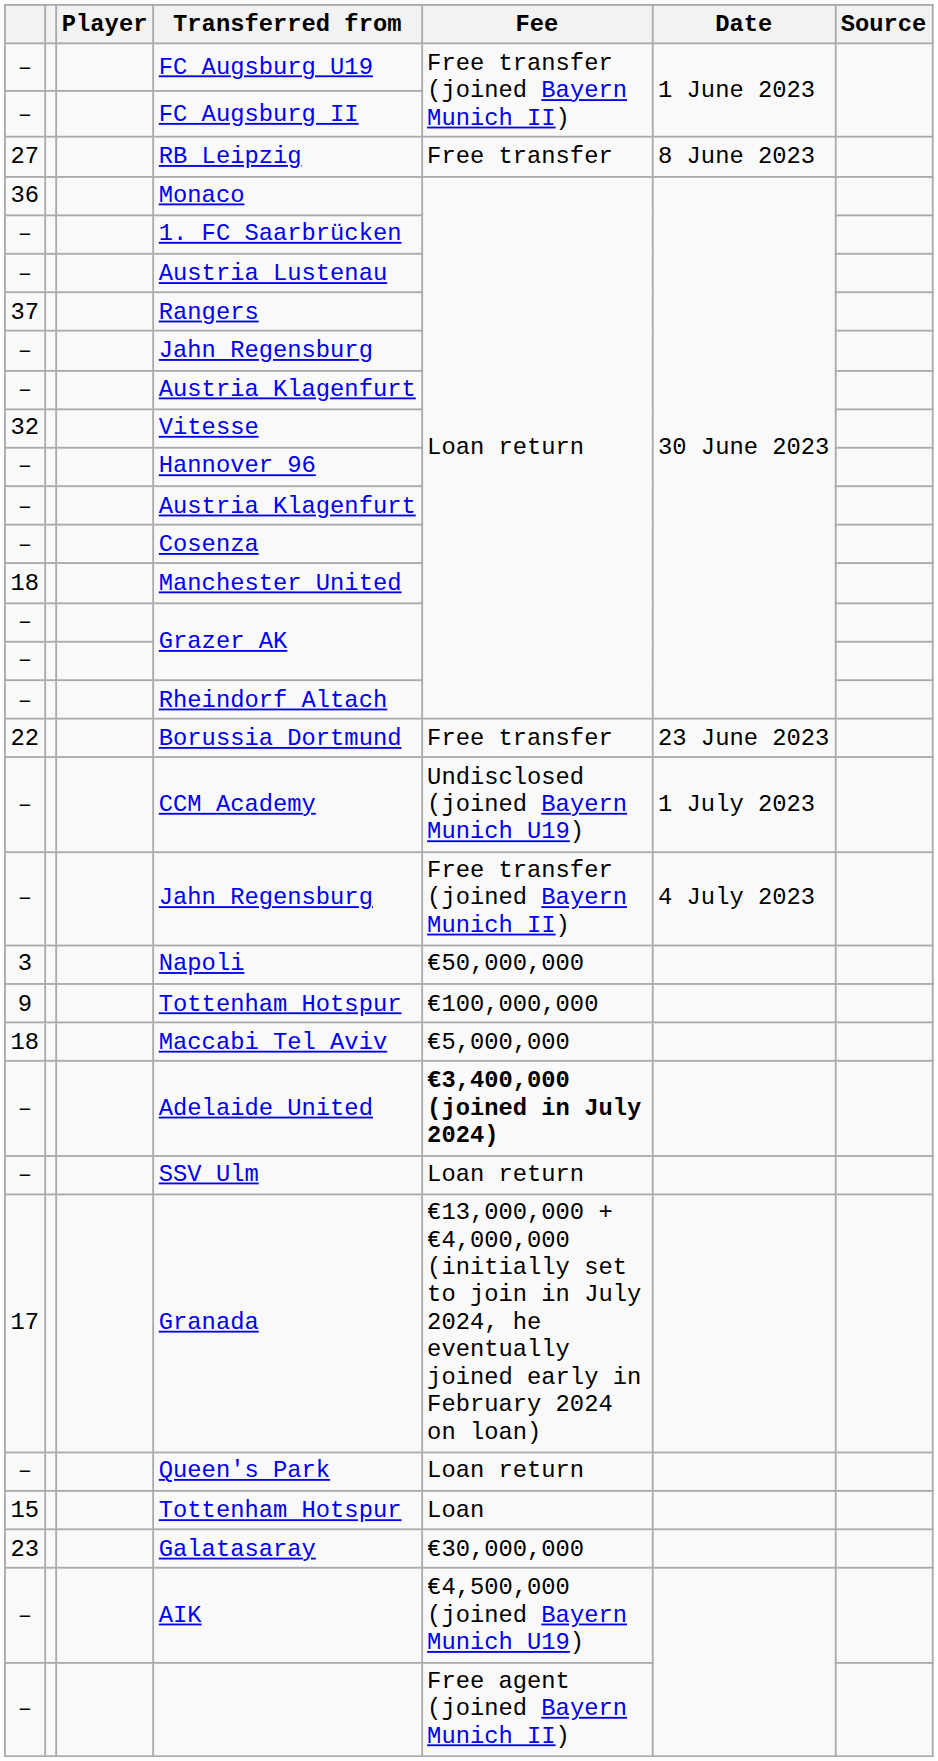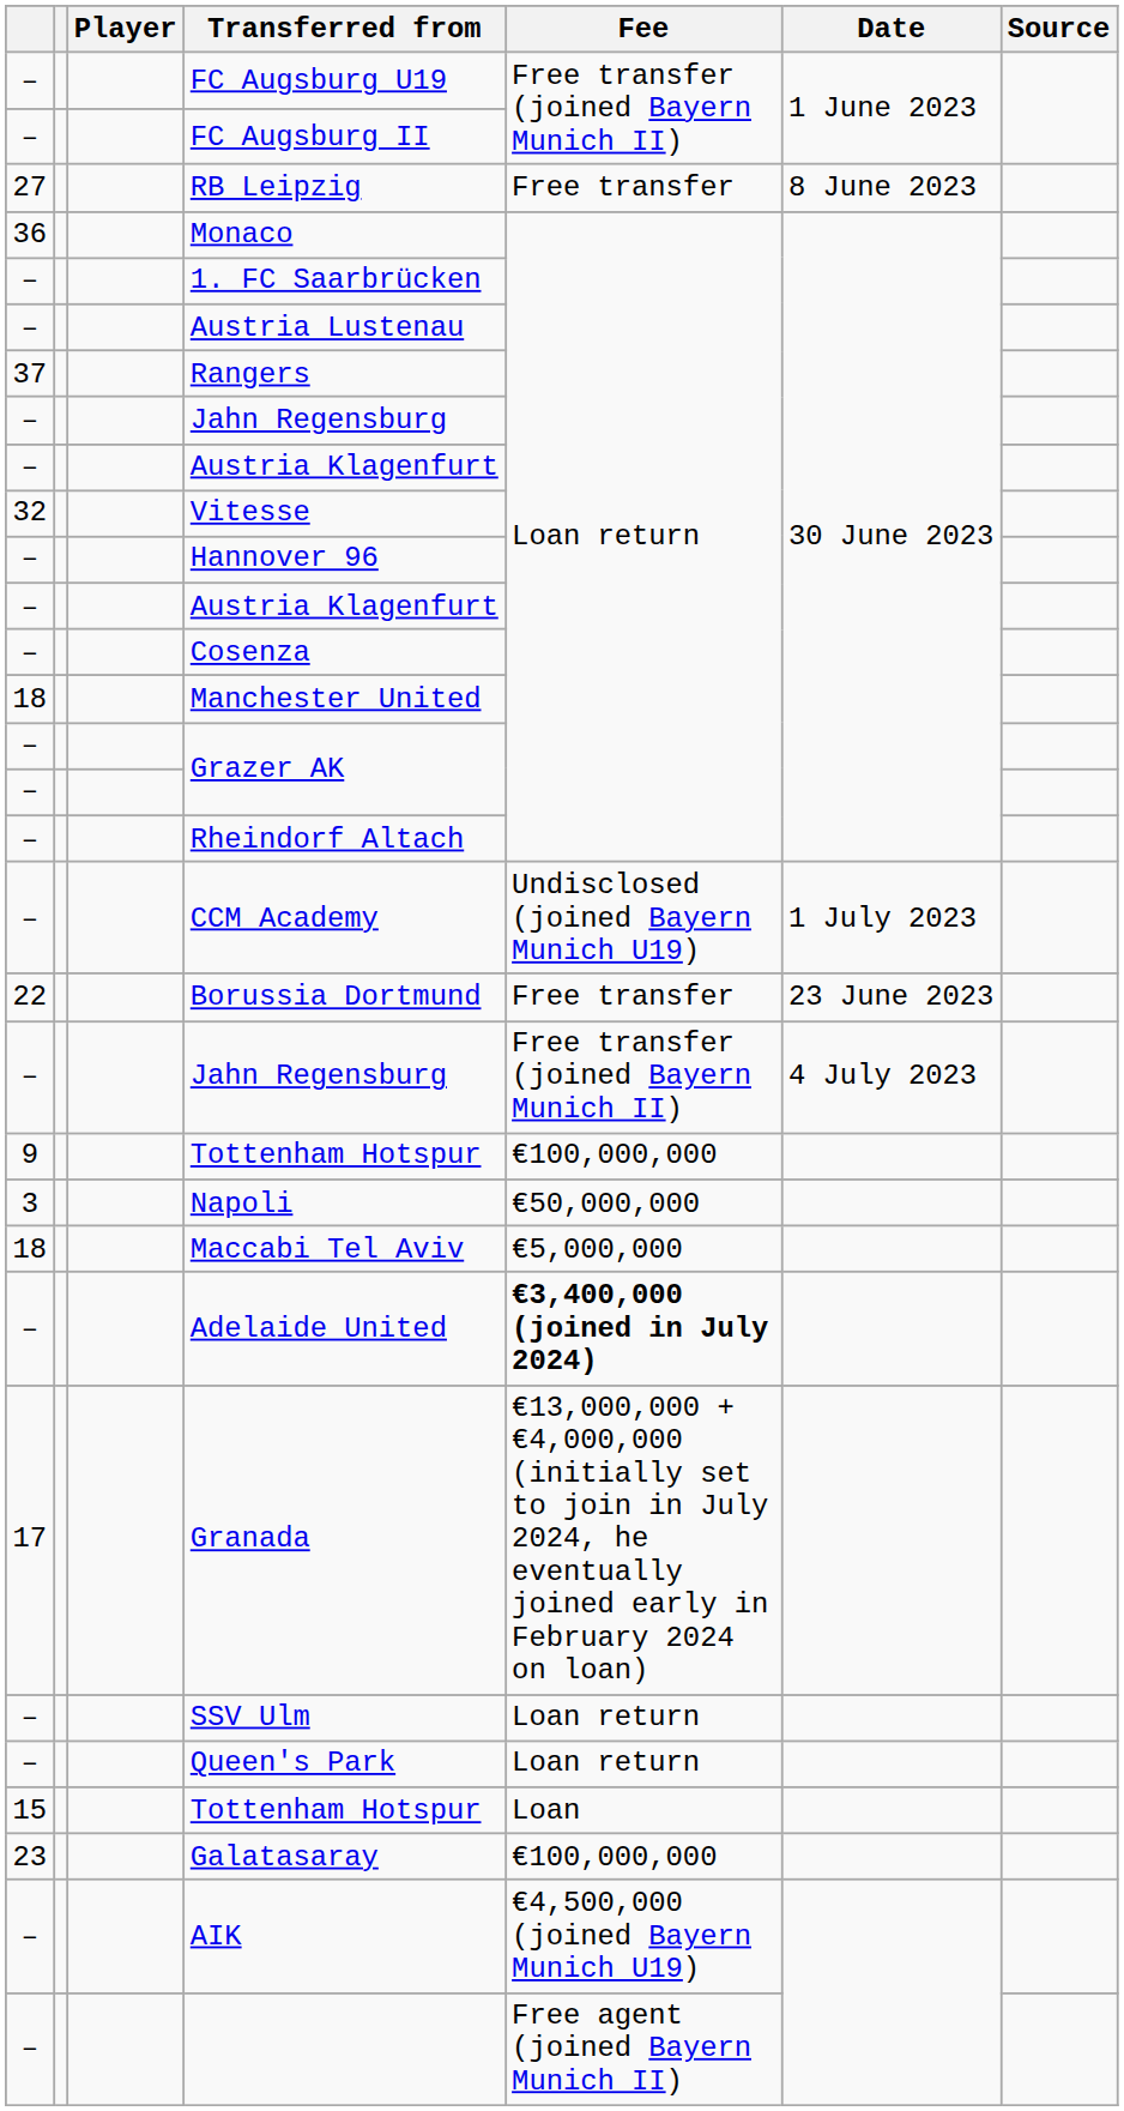rows swapped: Borussia Dortmund <-> CCM Academy
rows swapped: Napoli <-> 9 / Tottenham Hotspur
rows swapped: Granada <-> SSV Ulm
Galatasaray | Fee: €30,000,000 -> €100,000,000
